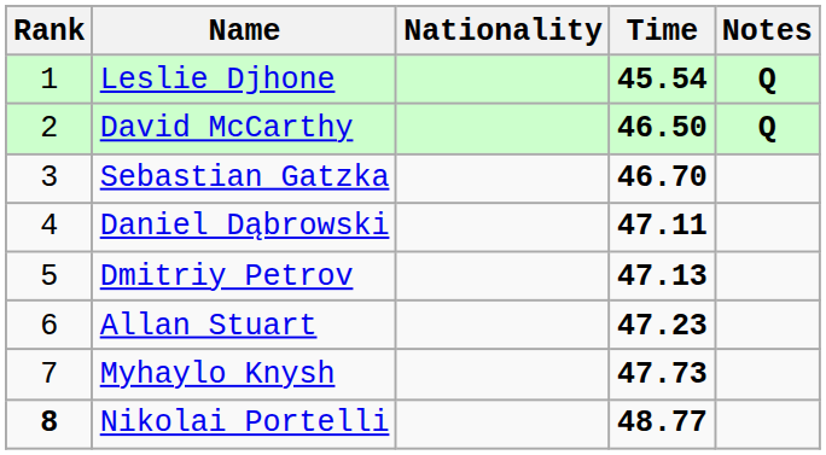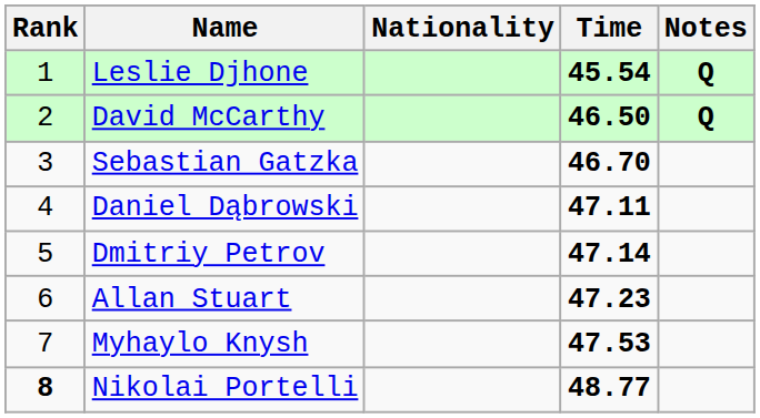Dmitriy Petrov | Time: 47.13 -> 47.14
Myhaylo Knysh | Time: 47.73 -> 47.53
